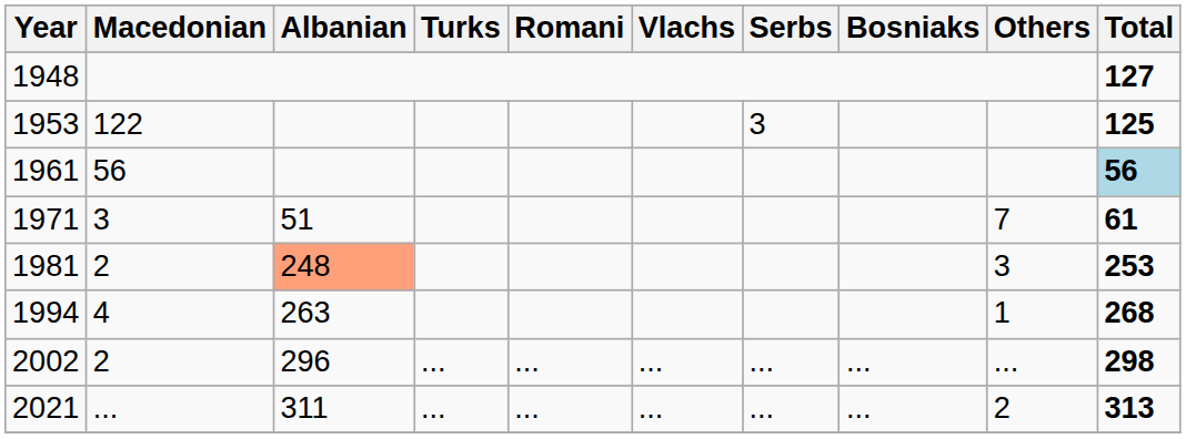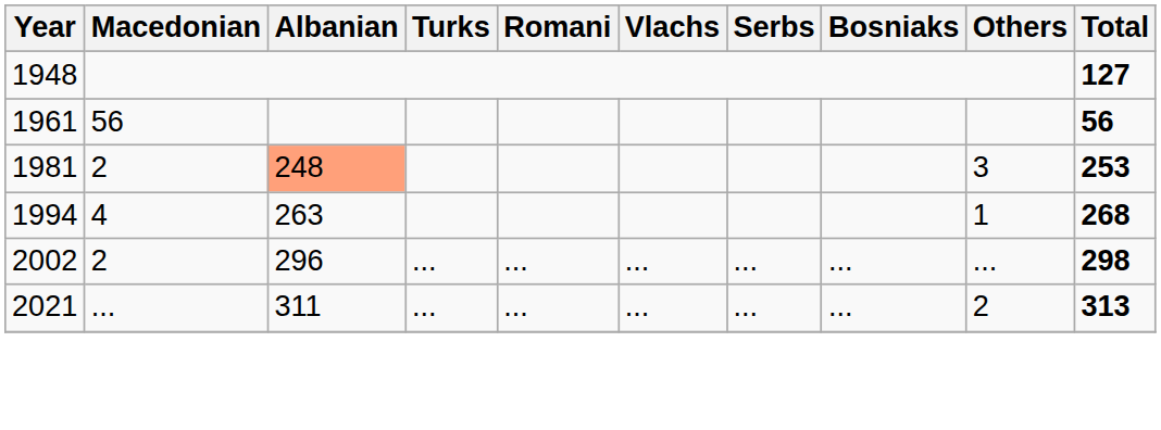- row: 1953 | 122 | 3 | 125
1961 | Total: lightblue background -> no background
- row: 1971 | 3 | 51 | 7 | 61
